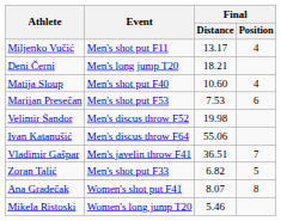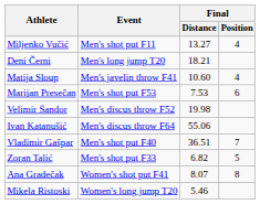Miljenko Vučić | Final / Distance: 13.17 -> 13.27
Matija Sloup | Event: Men's shot put F40 -> Men's javelin throw F41
Vladimir Gašpar | Event: Men's javelin throw F41 -> Men's shot put F40
